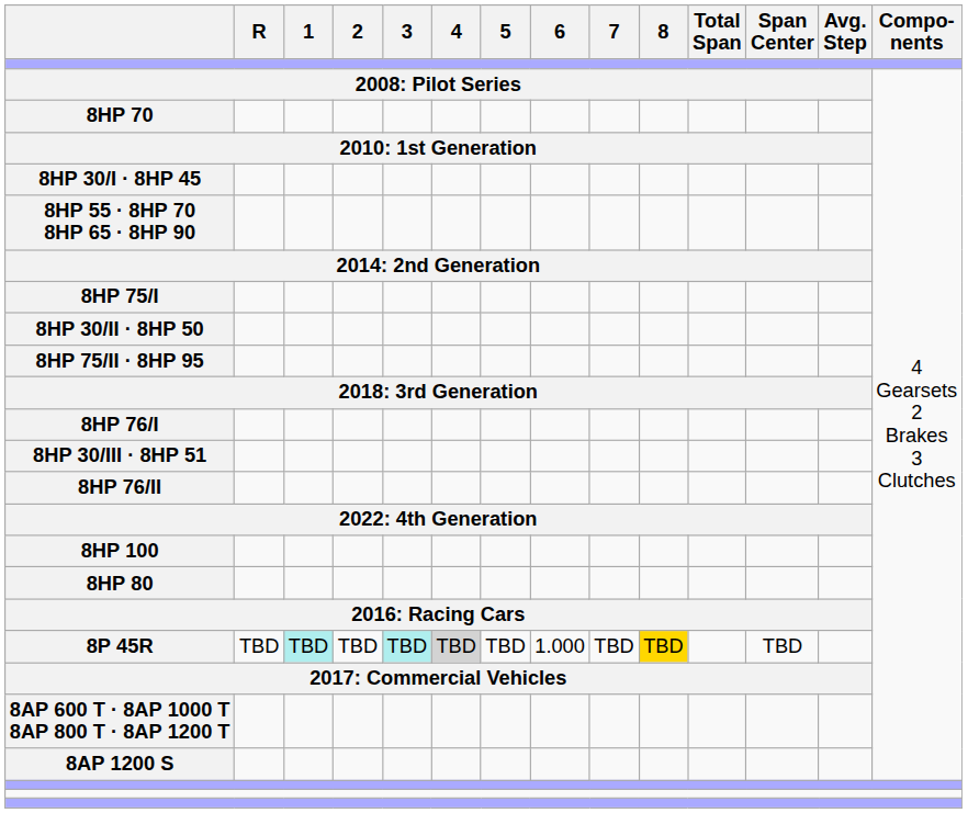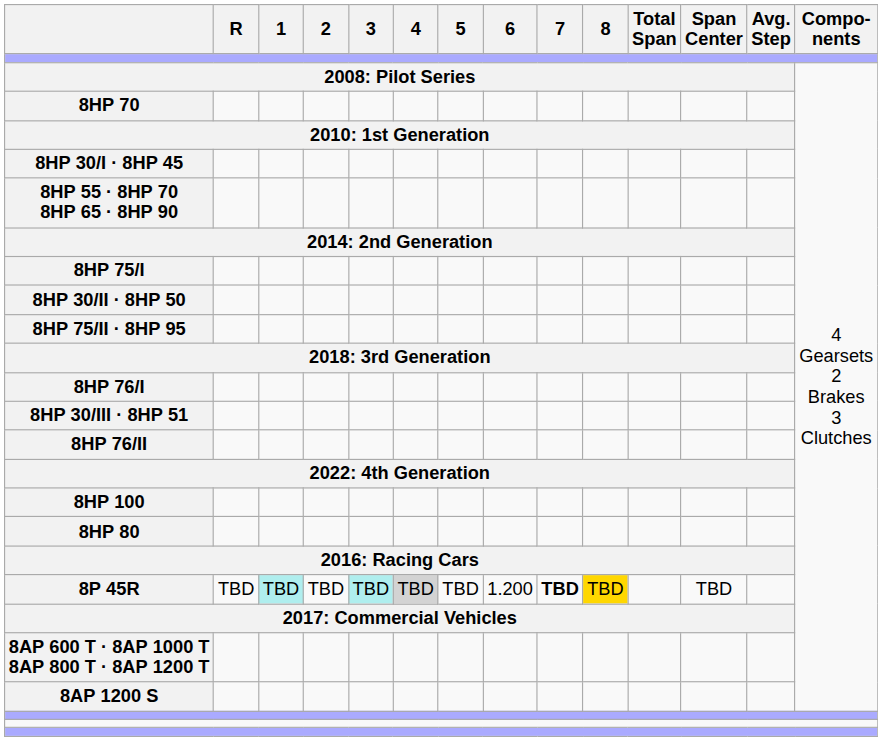8P 45R | 6: 1.000 -> 1.200
8P 45R | 7: normal -> bold
